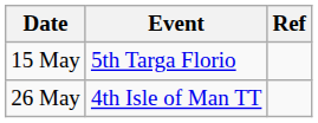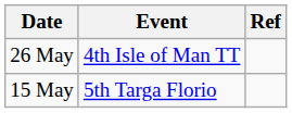rows swapped: 15 May <-> 26 May
